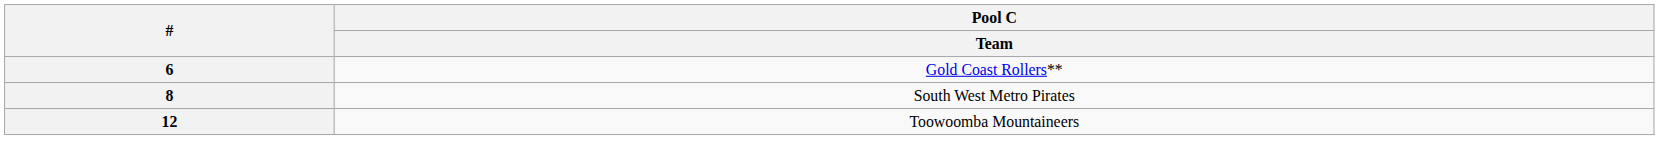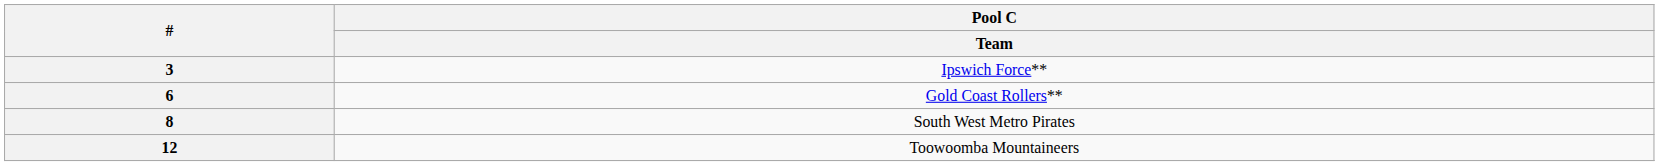+ row: 3 | Ipswich Force**
